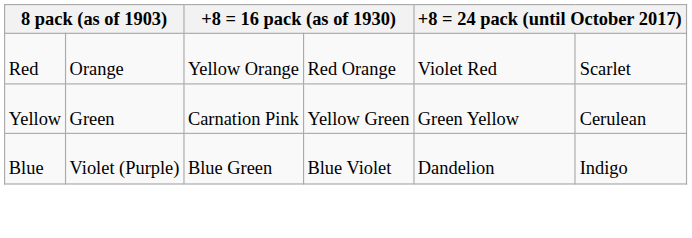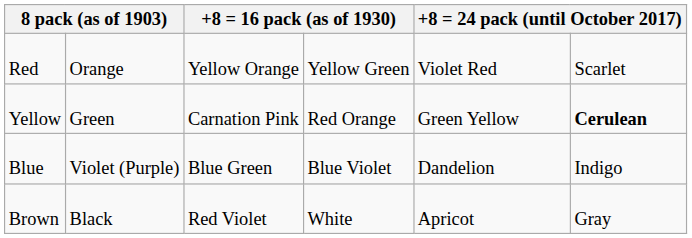Red | column 4: Red Orange -> Yellow Green
Yellow | column 4: Yellow Green -> Red Orange
Yellow | column 6: normal -> bold
+ row: Brown | Black | Red Violet | White | Apricot | Gray
